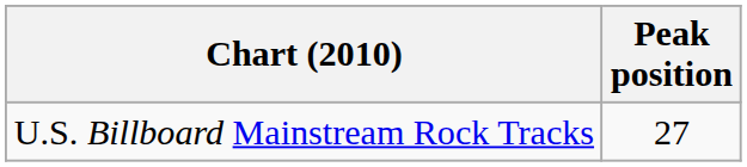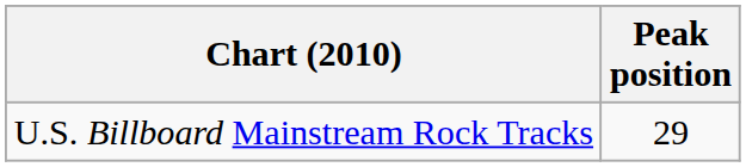U.S. Billboard Mainstream Rock Tracks | Peak position: 27 -> 29
